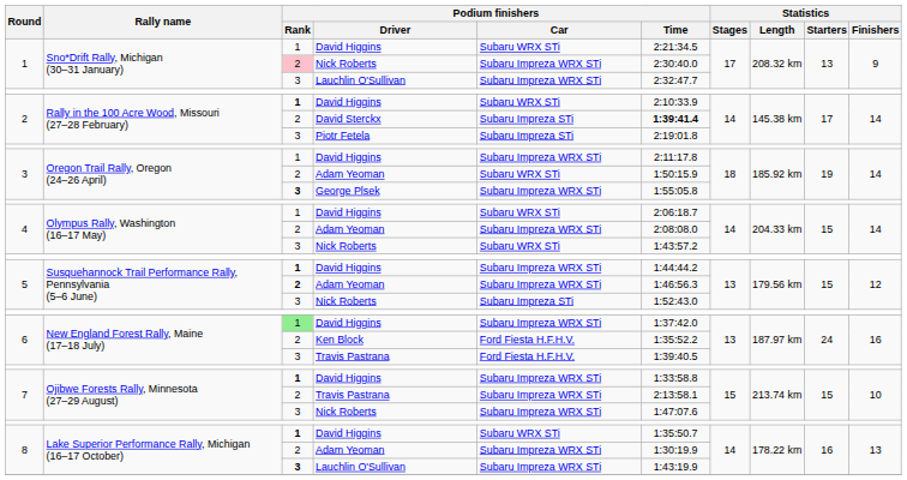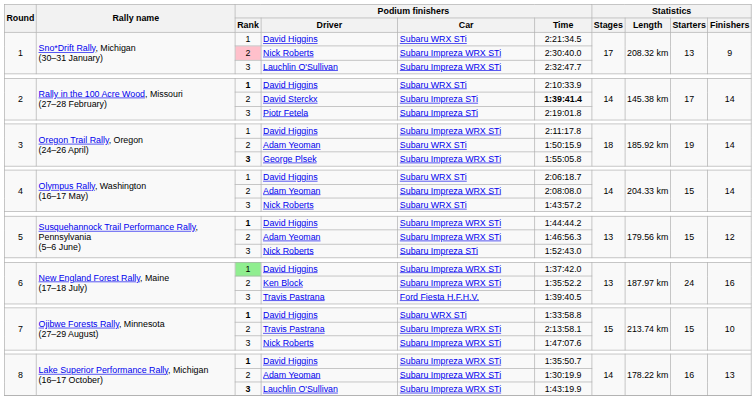5 / Adam Yeoman | Podium finishers / Rank: bold -> normal
Ken Block | Podium finishers / Car: Ford Fiesta H.F.H.V. -> Subaru Impreza WRX STi
7 / David Higgins | Podium finishers / Car: Subaru Impreza WRX STi -> Subaru WRX STi
8 / David Higgins | Podium finishers / Car: Subaru WRX STi -> Subaru Impreza WRX STi
